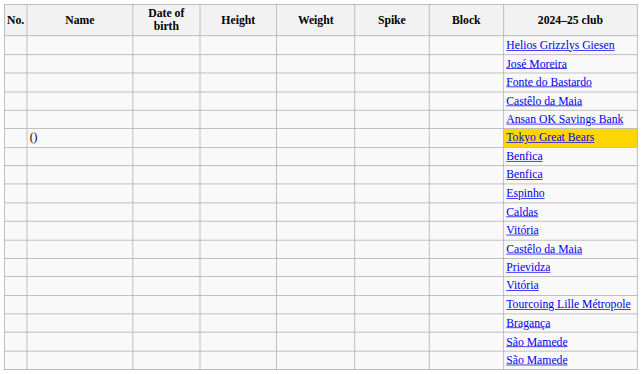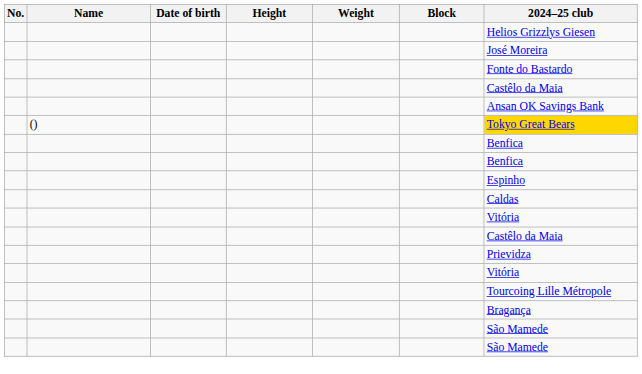- column: Spike
